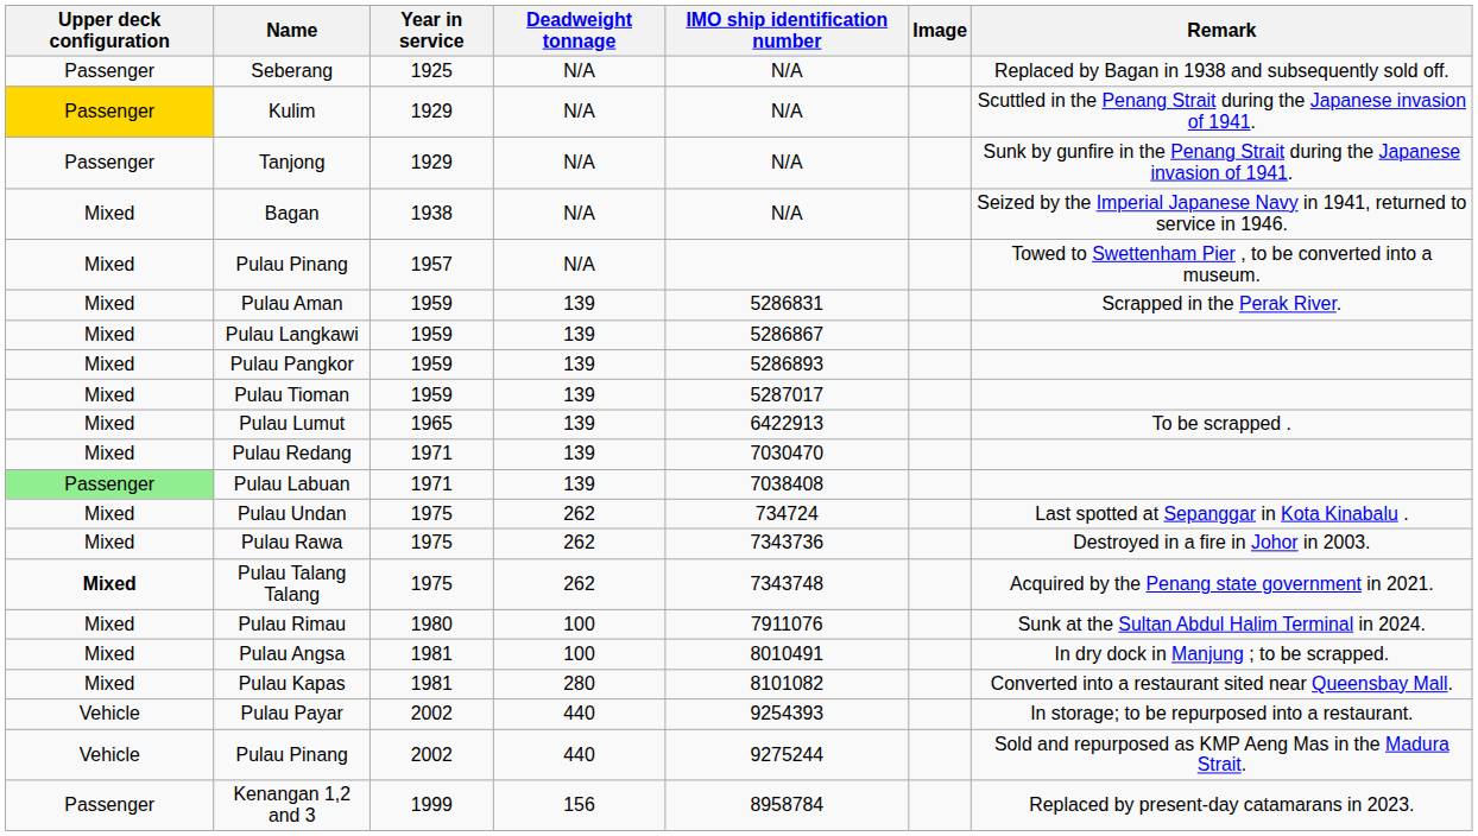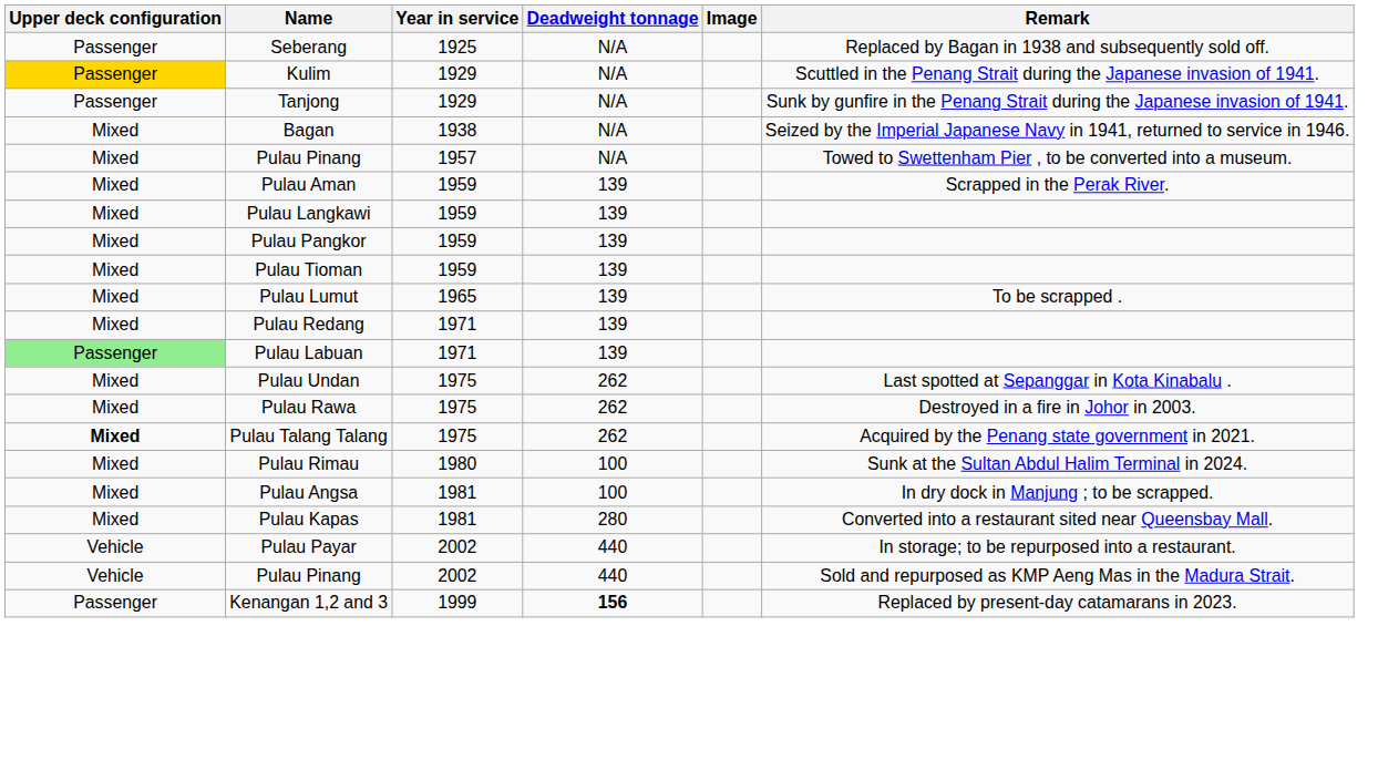- column: IMO ship identification number | N/A | N/A | N/A | N/A | 5286831 | 5286867 | 5286893 | 5287017 | 6422913 | 7030470 | 7038408 | 734724 | 7343736 | 7343748 | 7911076 | 8010491 | 8101082 | 9254393 | 9275244 | 8958784
Kenangan 1,2 and 3 | Deadweight tonnage: normal -> bold
